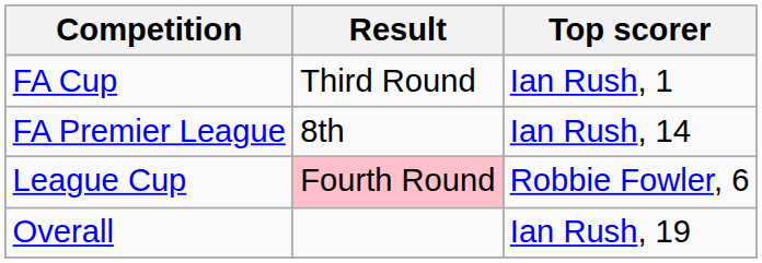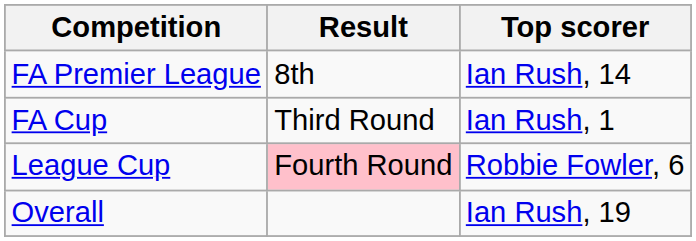rows swapped: FA Premier League <-> FA Cup
